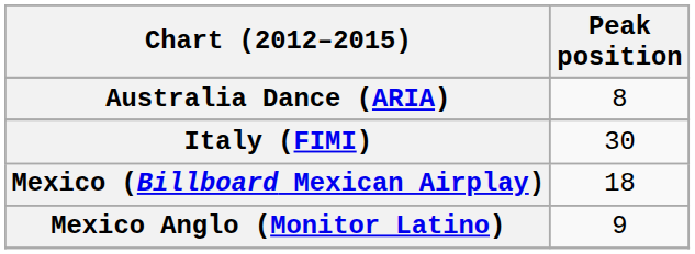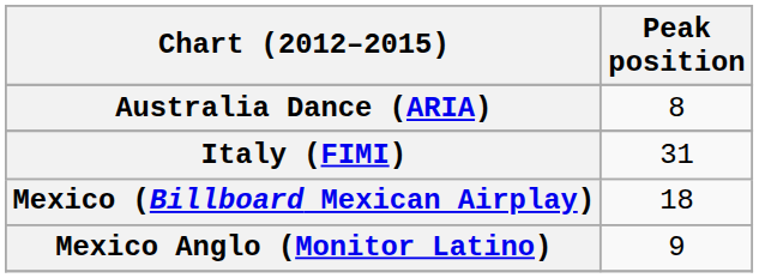Italy (FIMI) | Peak position: 30 -> 31
